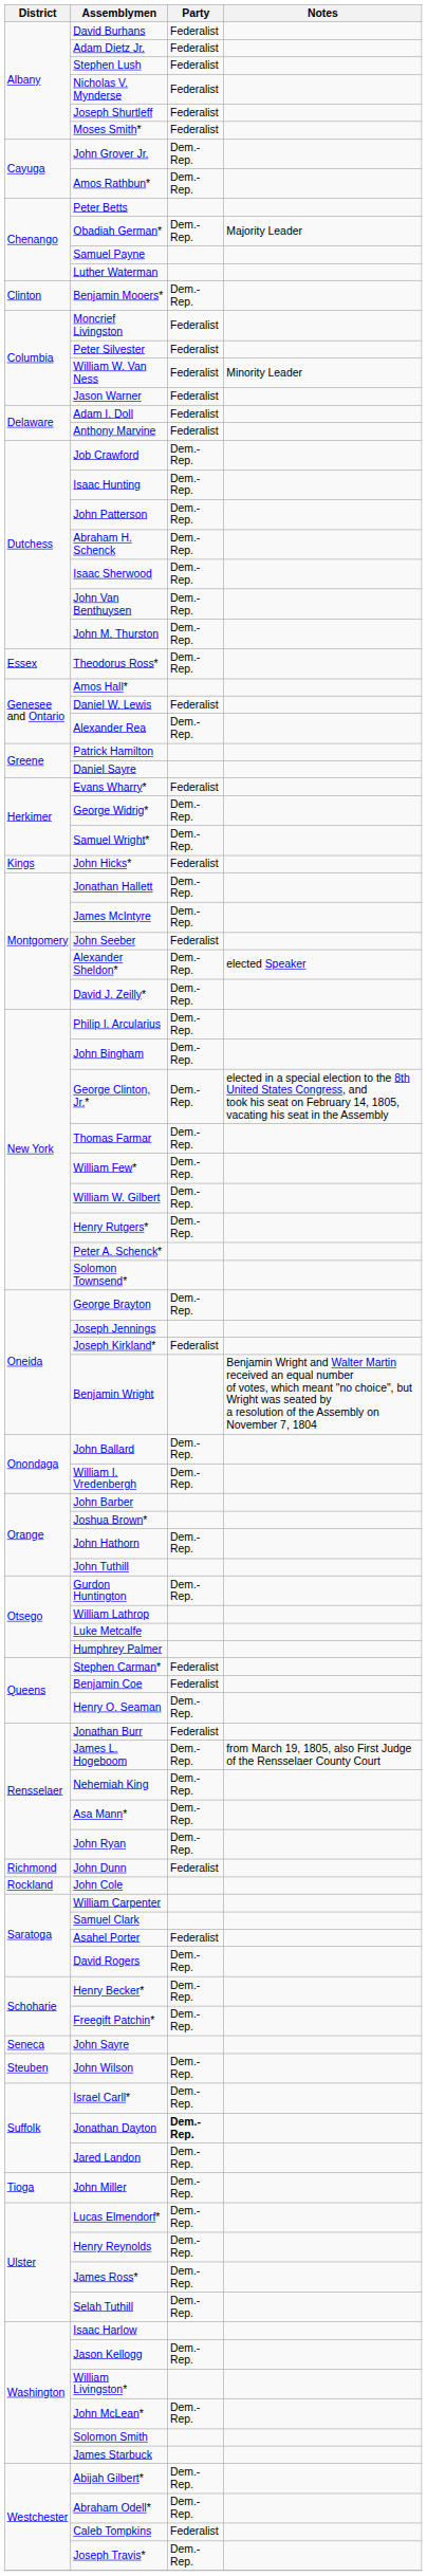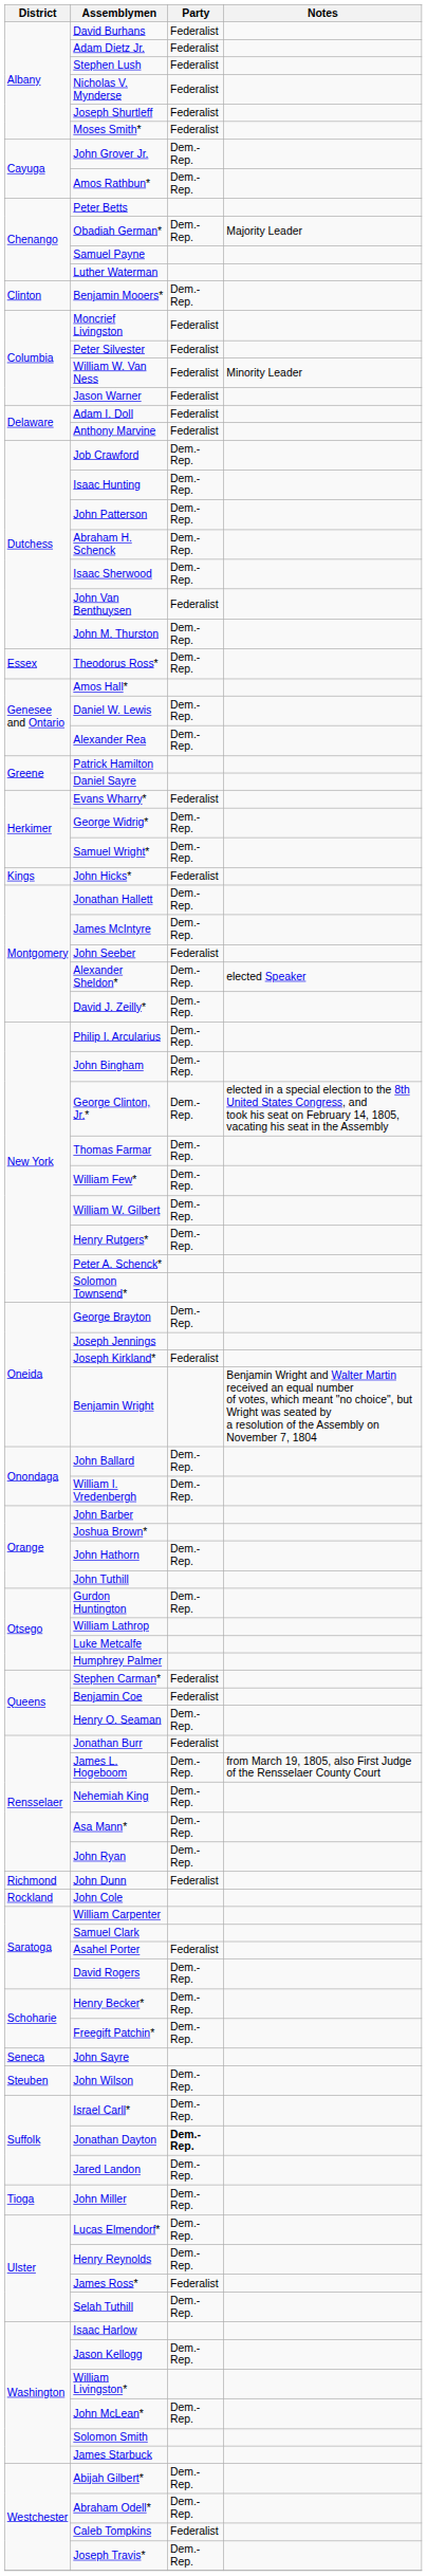John Van Benthuysen | Party: Dem.-Rep. -> Federalist
Daniel W. Lewis | Party: Federalist -> Dem.-Rep.
James Ross* | Party: Dem.-Rep. -> Federalist
